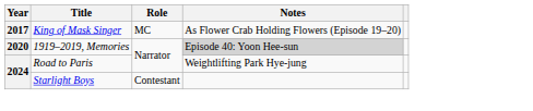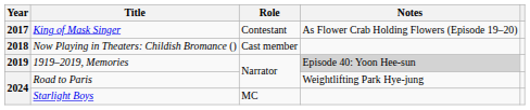King of Mask Singer | Role: MC -> Contestant
+ row: 2018 | Now Playing in Theaters: Childish Bromance () | Cast member
1919–2019, Memories | Year: 2020 -> 2019
Starlight Boys | Role: Contestant -> MC
